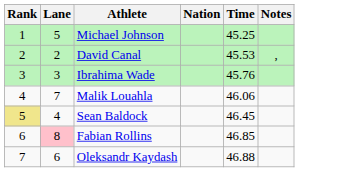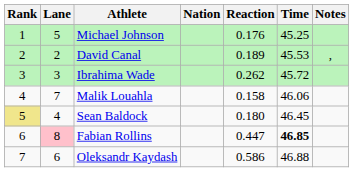+ column: Reaction | 0.176 | 0.189 | 0.262 | 0.158 | 0.180 | 0.447 | 0.586
Ibrahima Wade | Time: 45.76 -> 45.72
Fabian Rollins | Time: normal -> bold
